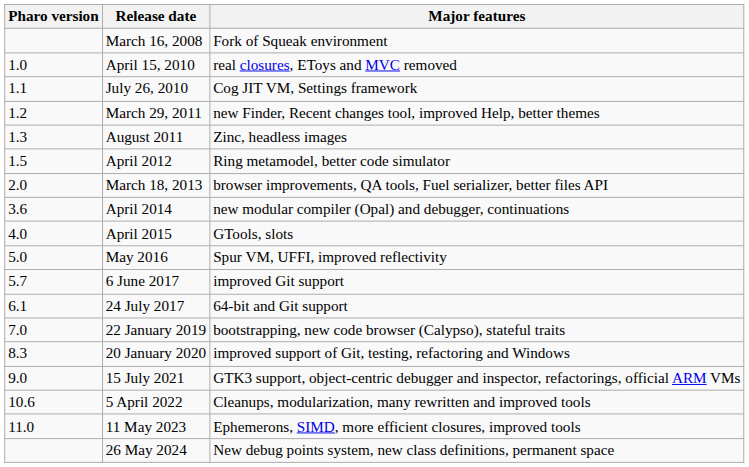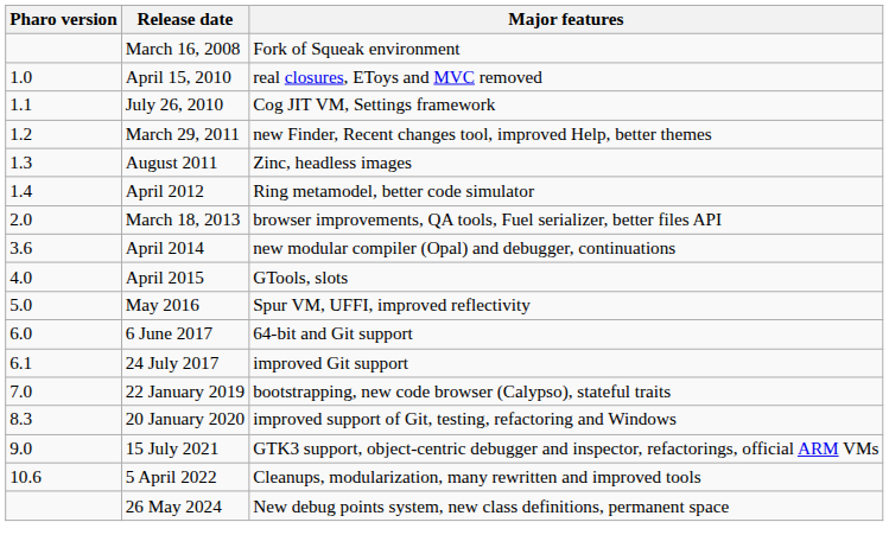April 2012 | Pharo version: 1.5 -> 1.4
6 June 2017 | Pharo version: 5.7 -> 6.0
6 June 2017 | Major features: improved Git support -> 64-bit and Git support
24 July 2017 | Major features: 64-bit and Git support -> improved Git support
- row: 11.0 | 11 May 2023 | Ephemerons, SIMD, more efficient closures, improved tools
